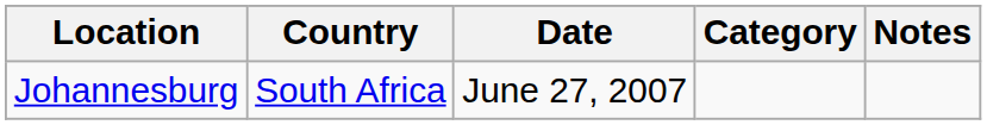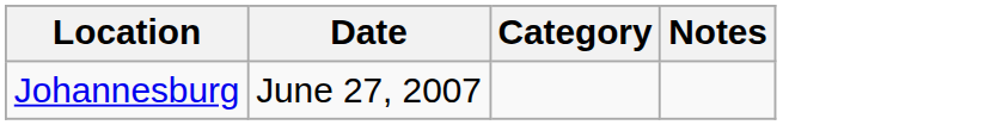- column: Country | South Africa
